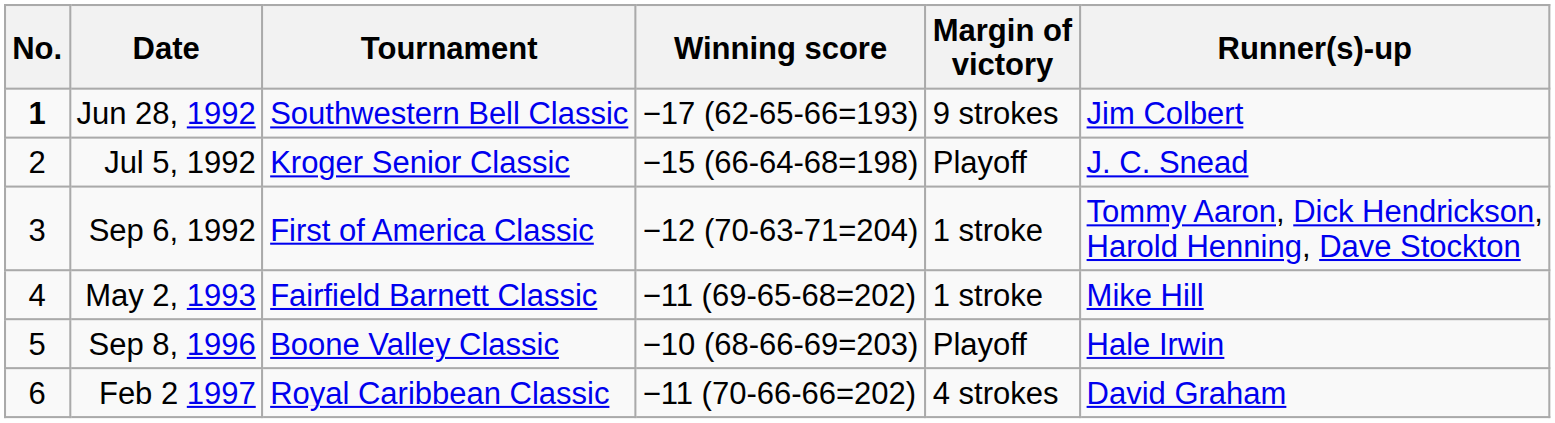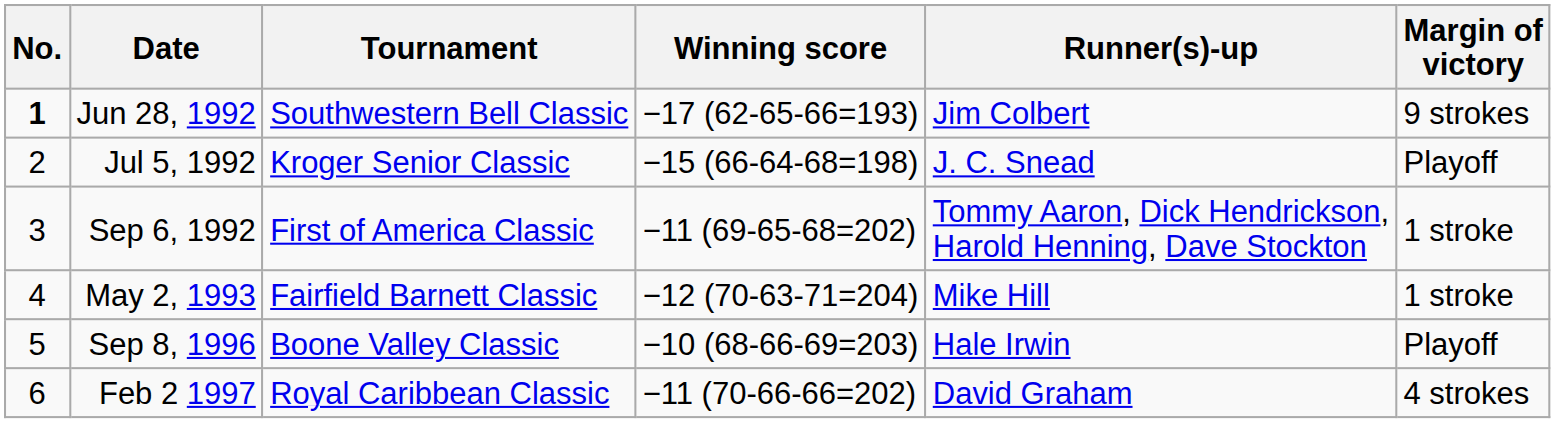columns swapped: Margin of victory <-> Runner(s)-up
Sep 6, 1992 | Winning score: −12 (70-63-71=204) -> −11 (69-65-68=202)
May 2, 1993 | Winning score: −11 (69-65-68=202) -> −12 (70-63-71=204)
